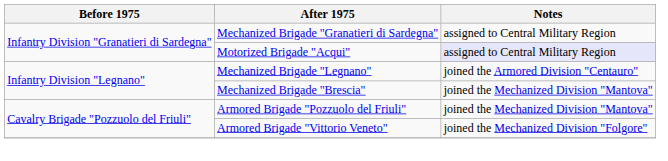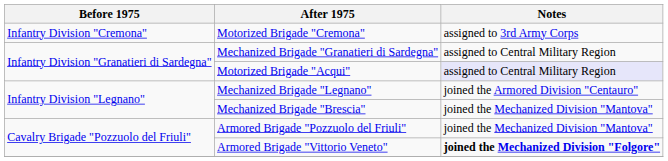+ row: Infantry Division "Cremona" | Motorized Brigade "Cremona" | assigned to 3rd Army Corps
Armored Brigade "Vittorio Veneto" | Notes: normal -> bold
